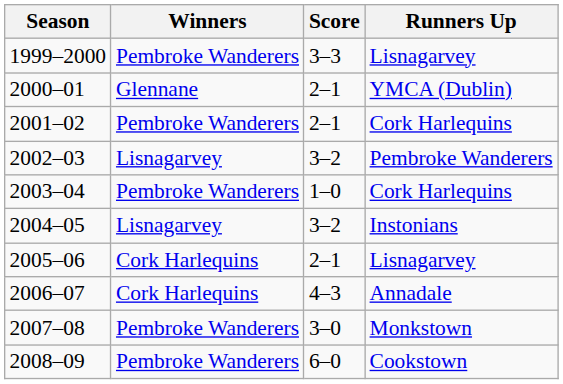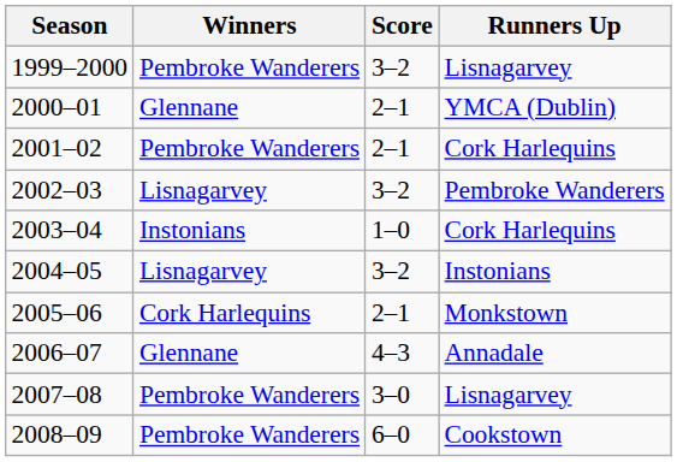1999–2000 | Score: 3–3 -> 3–2
2003–04 | Winners: Pembroke Wanderers -> Instonians
2005–06 | Runners Up: Lisnagarvey -> Monkstown
2006–07 | Winners: Cork Harlequins -> Glennane
2007–08 | Runners Up: Monkstown -> Lisnagarvey
